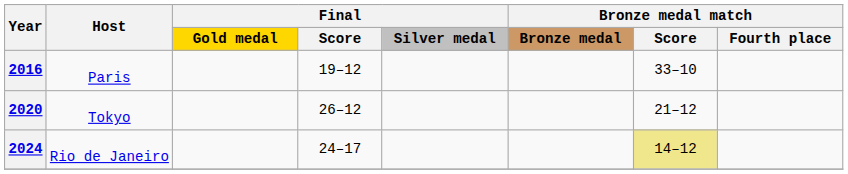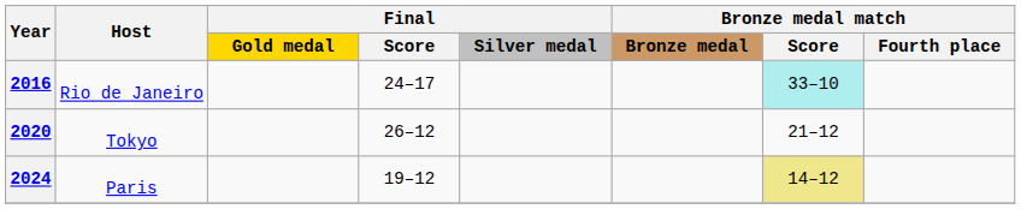2016 | Host: Paris -> Rio de Janeiro
2016 | Final / Score: 19–12 -> 24–17
2016 | Bronze medal match / Score: no background -> paleturquoise background
2024 | Host: Rio de Janeiro -> Paris
2024 | Final / Score: 24–17 -> 19–12
